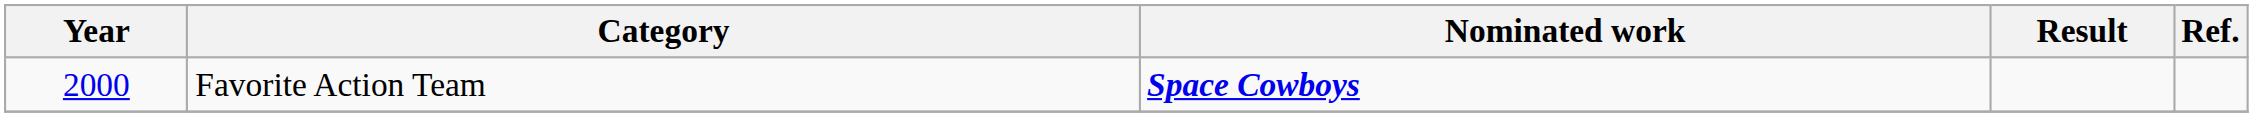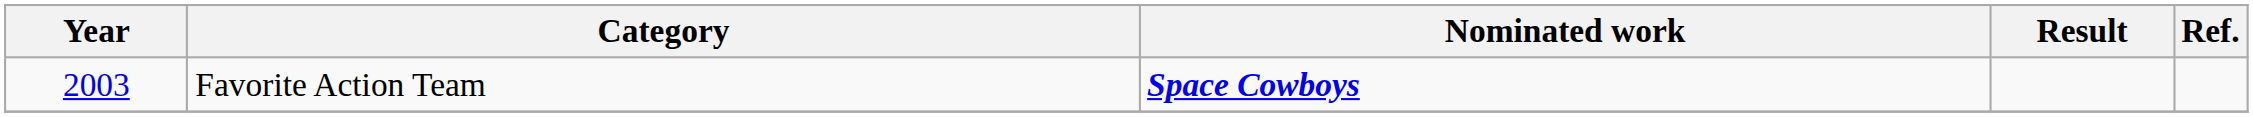Favorite Action Team | Year: 2000 -> 2003
